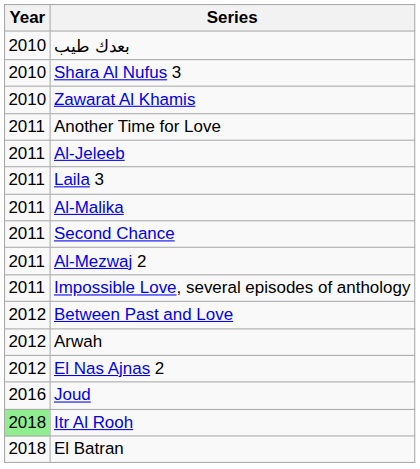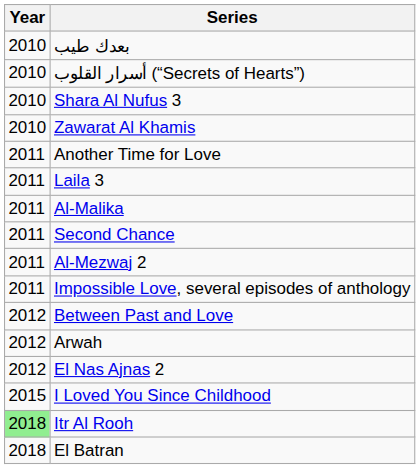+ row: 2010 | أسرار القلوب (“Secrets of Hearts”)
- row: 2011 | Al-Jeleeb
+ row: 2015 | I Loved You Since Childhood
- row: 2016 | Joud
